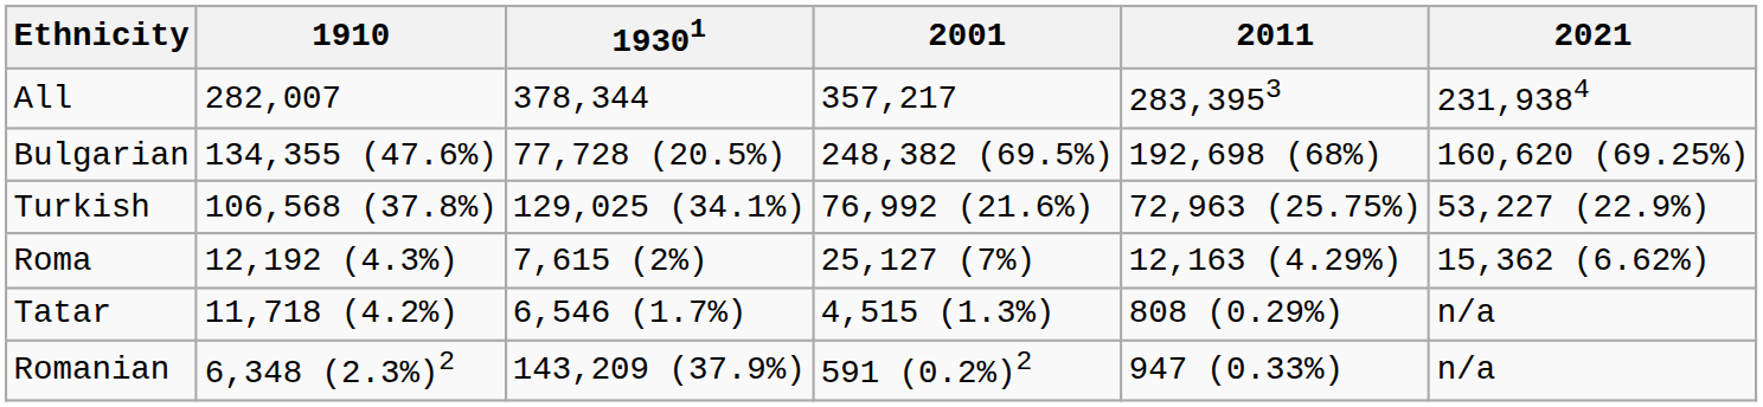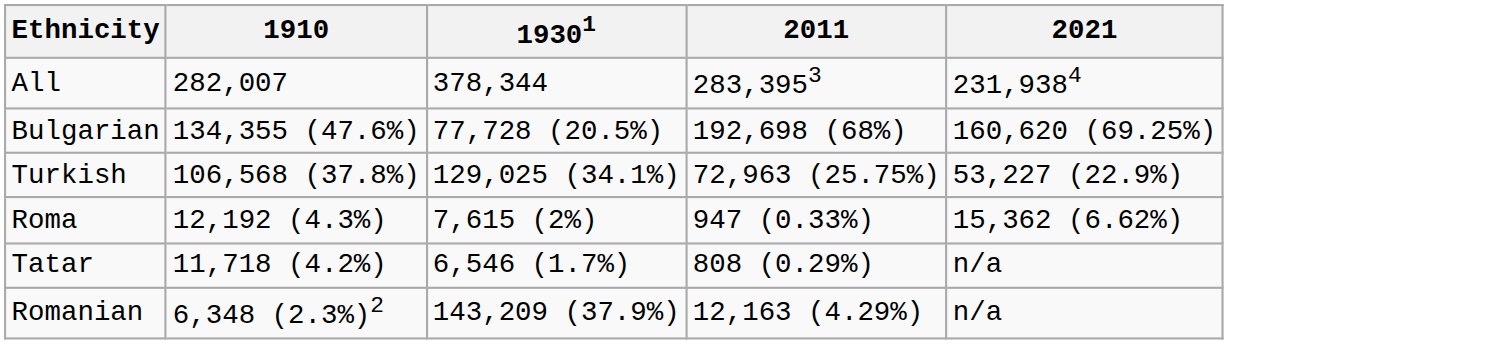- column: 2001 | 357,217 | 248,382 (69.5%) | 76,992 (21.6%) | 25,127 (7%) | 4,515 (1.3%) | 591 (0.2%)2
Roma | 2011: 12,163 (4.29%) -> 947 (0.33%)
Romanian | 2011: 947 (0.33%) -> 12,163 (4.29%)
